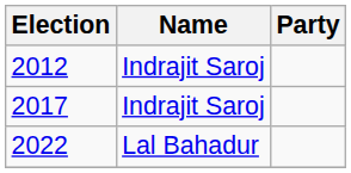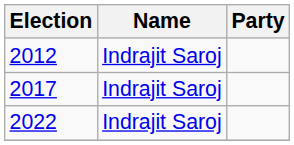2022 | Name: Lal Bahadur -> Indrajit Saroj
